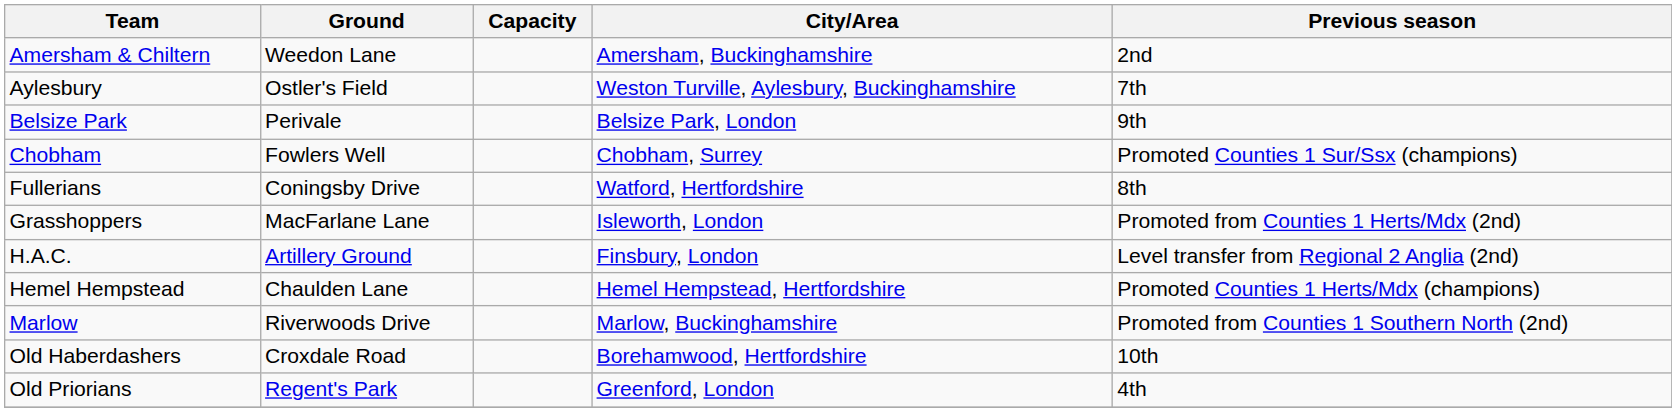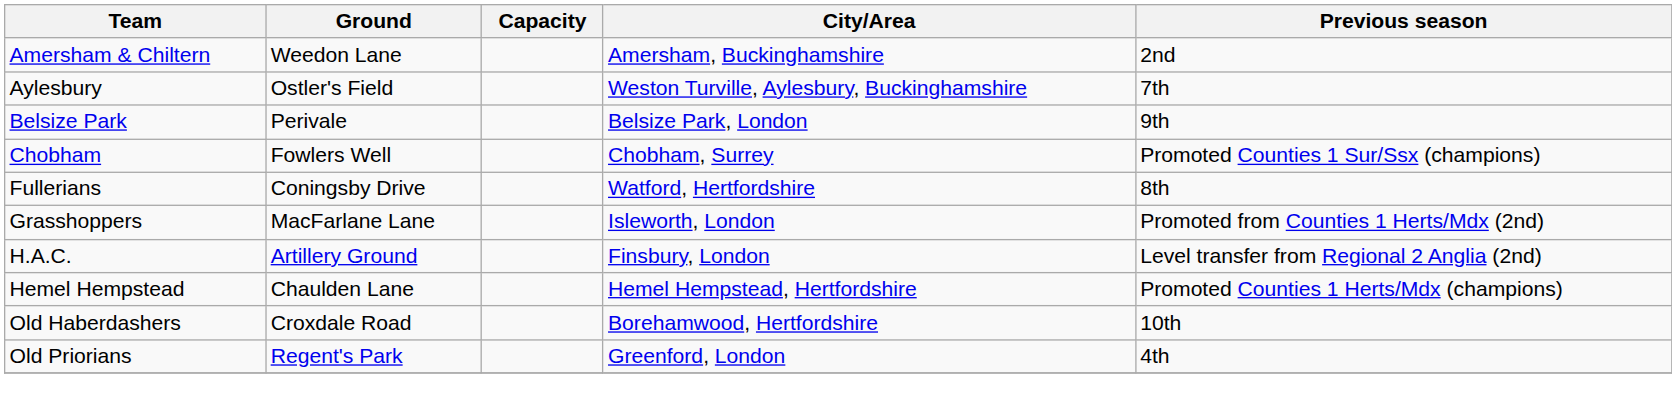- row: Marlow | Riverwoods Drive | Marlow, Buckinghamshire | Promoted from Counties 1 Southern North (2nd)
